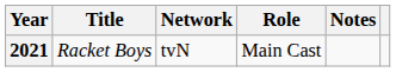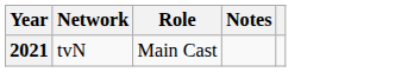- column: Title | Racket Boys
